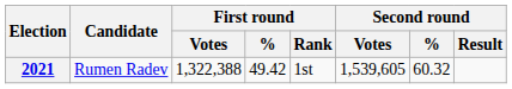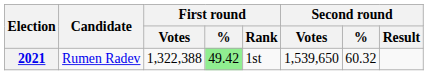2021 | First round / %: no background -> lightgreen background
2021 | Second round / Votes: 1,539,605 -> 1,539,650
